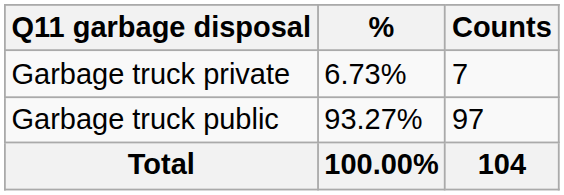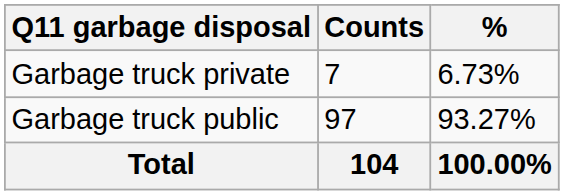columns swapped: Counts <-> %
